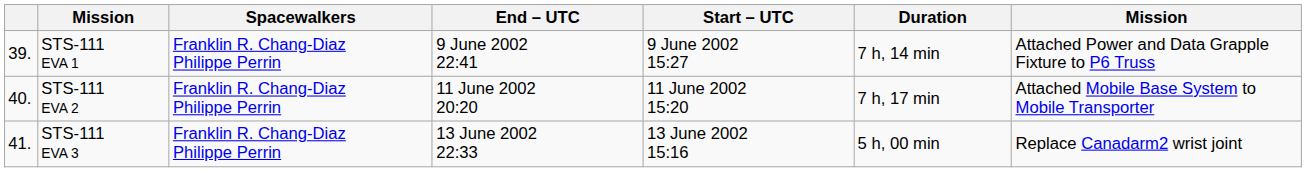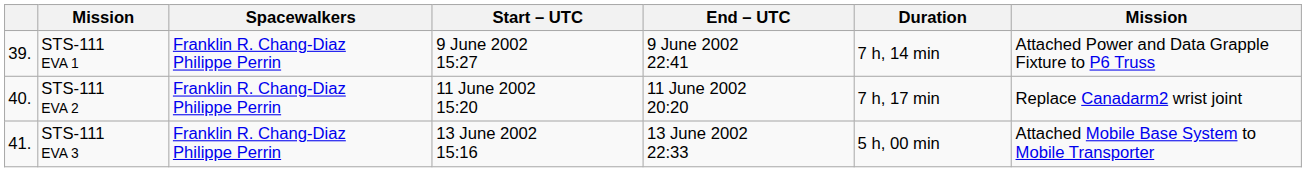columns swapped: Start – UTC <-> End – UTC
STS-111 EVA 2 | column 7: Attached Mobile Base System to Mobile Transporter -> Replace Canadarm2 wrist joint
STS-111 EVA 3 | column 7: Replace Canadarm2 wrist joint -> Attached Mobile Base System to Mobile Transporter
